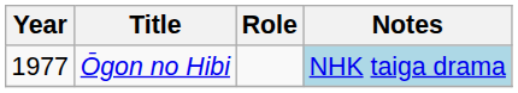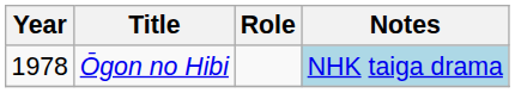Ōgon no Hibi | Year: 1977 -> 1978
